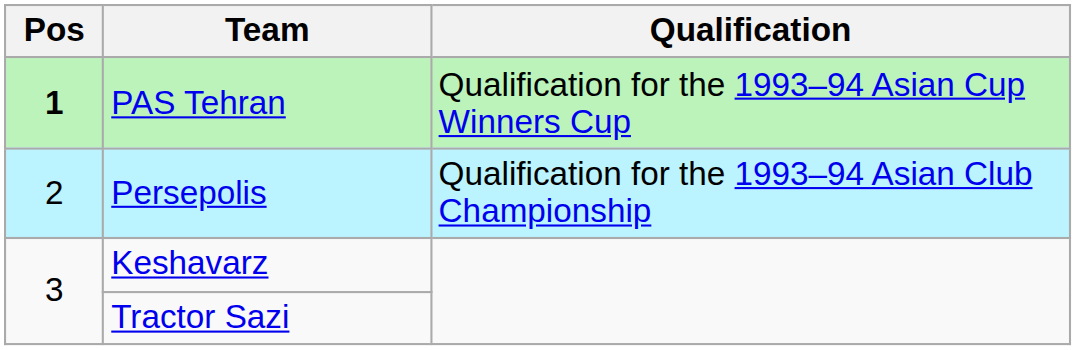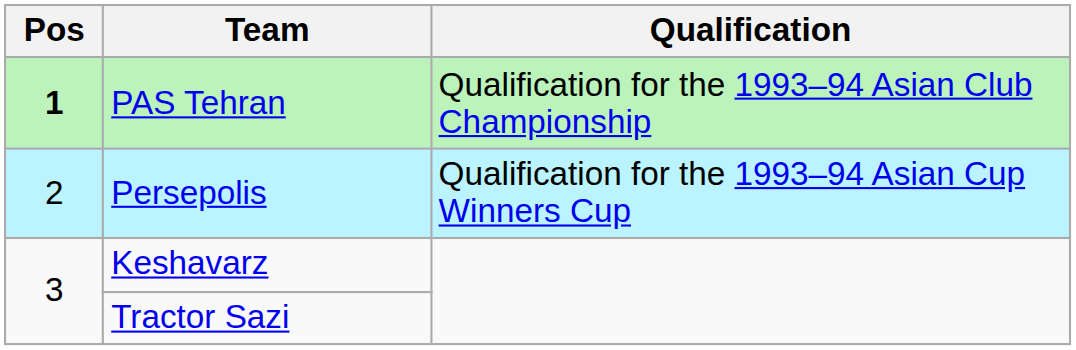PAS Tehran | Qualification: Qualification for the 1993–94 Asian Cup Winners Cup -> Qualification for the 1993–94 Asian Club Championship
Persepolis | Qualification: Qualification for the 1993–94 Asian Club Championship -> Qualification for the 1993–94 Asian Cup Winners Cup
